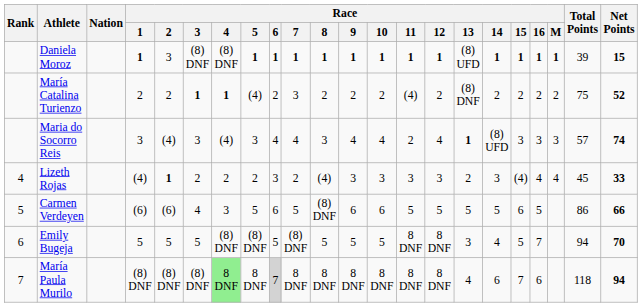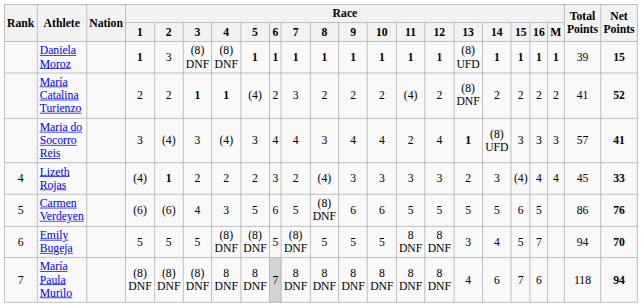María Catalina Turienzo | Total Points: 75 -> 41
Maria do Socorro Reis | Net Points: 74 -> 41
Carmen Verdeyen | Net Points: 66 -> 76
María Paula Murilo | Race / 4: lightgreen background -> no background
